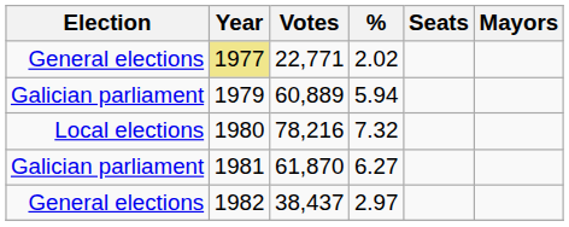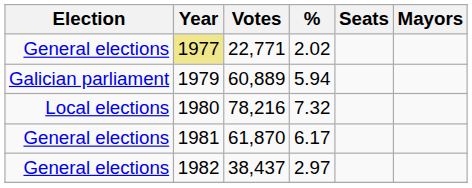61,870 | Election: Galician parliament -> General elections
61,870 | %: 6.27 -> 6.17
